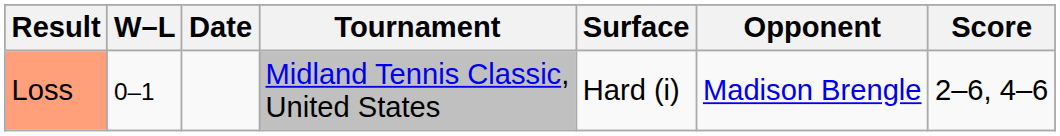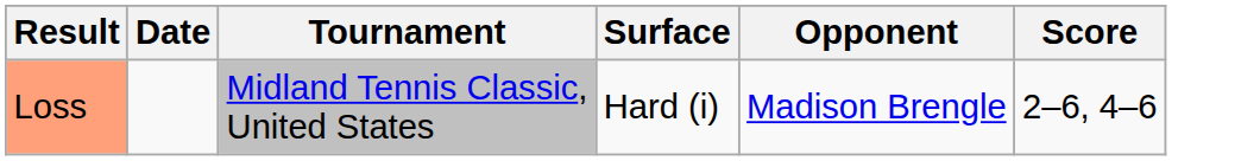- column: W–L | 0–1
